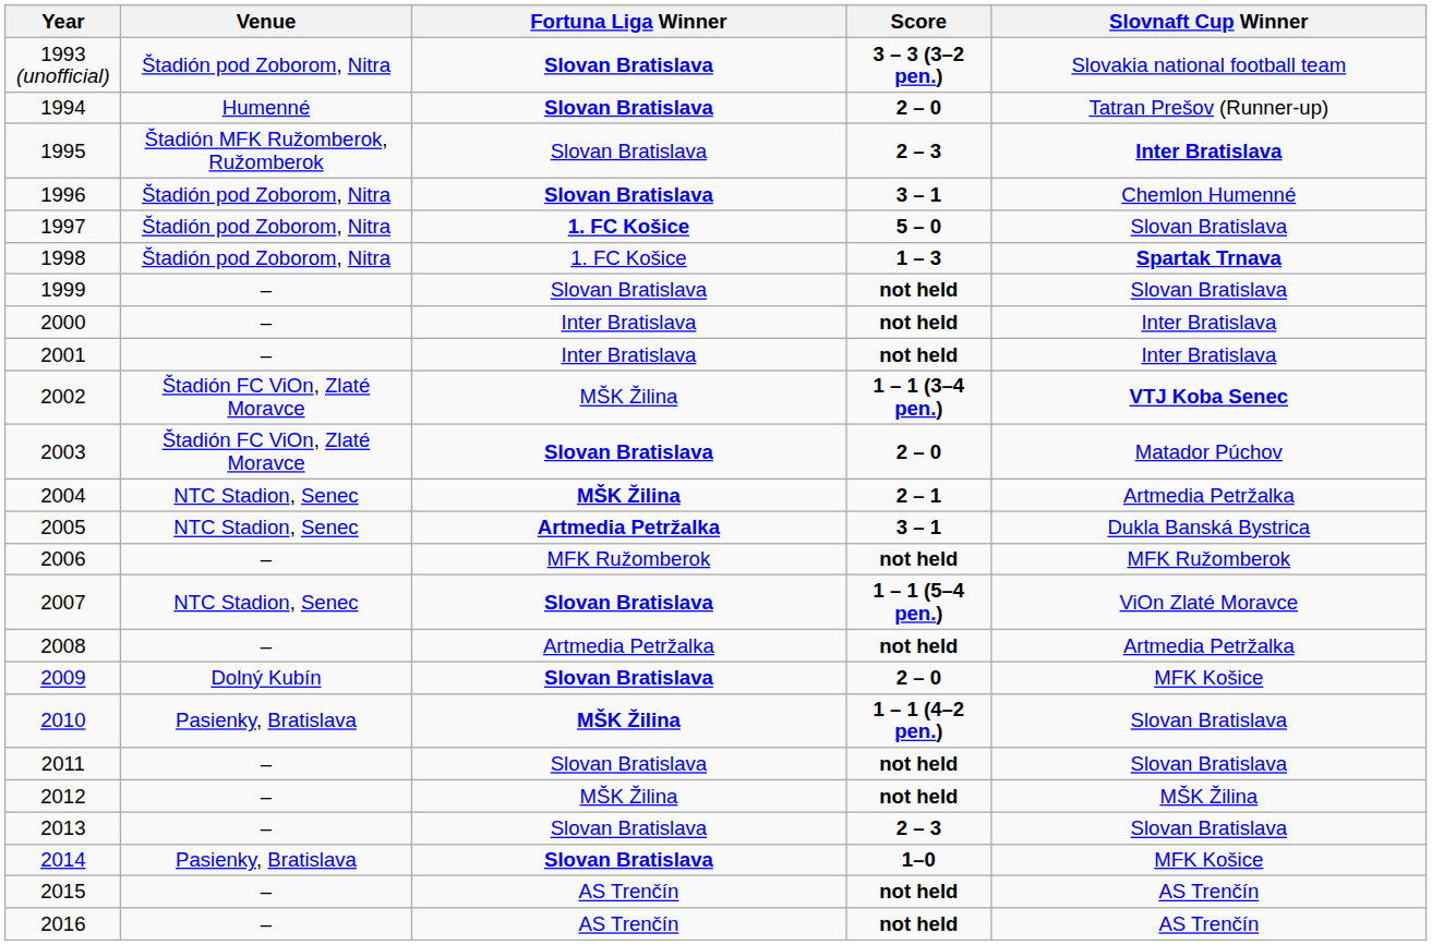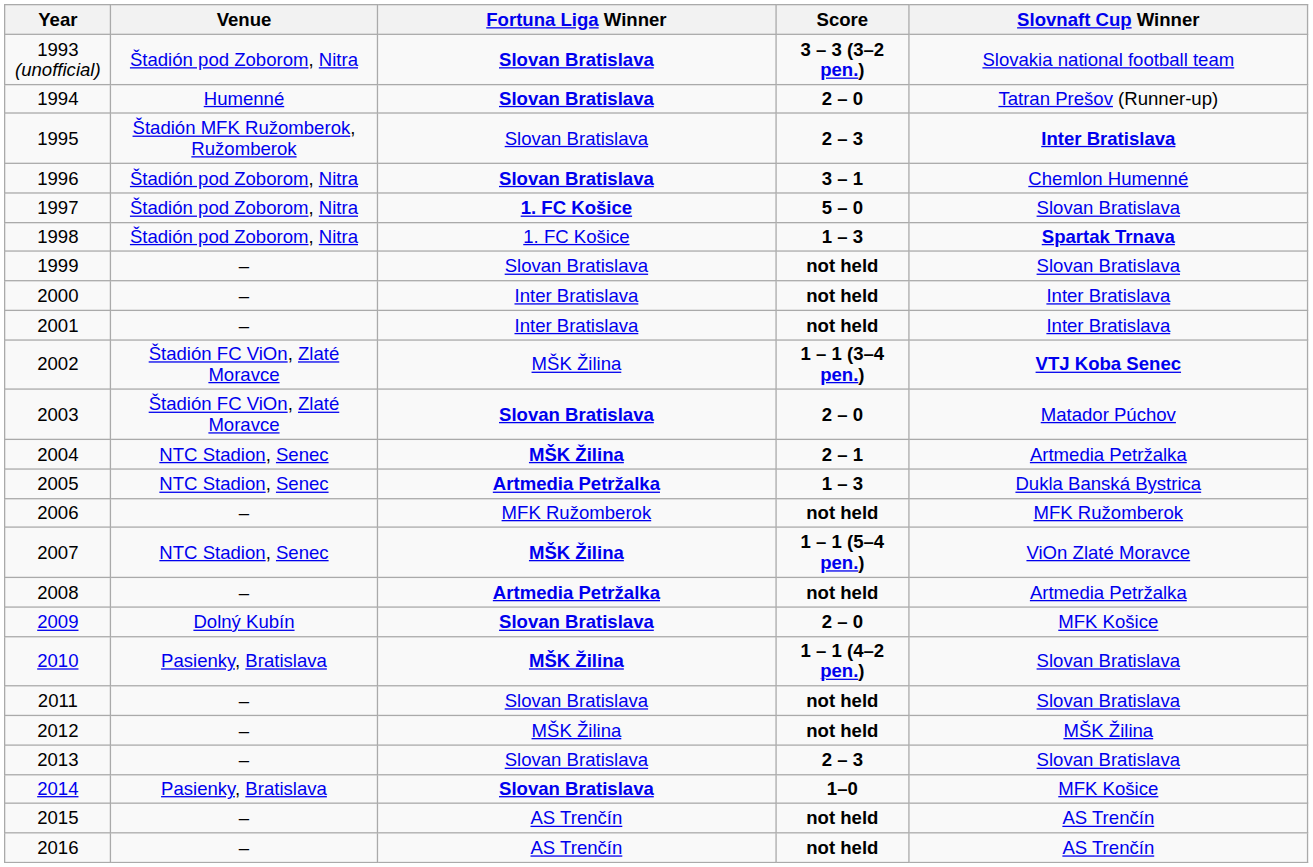2005 | Score: 3 – 1 -> 1 – 3
2007 | Fortuna Liga Winner: Slovan Bratislava -> MŠK Žilina
2008 | Fortuna Liga Winner: normal -> bold
